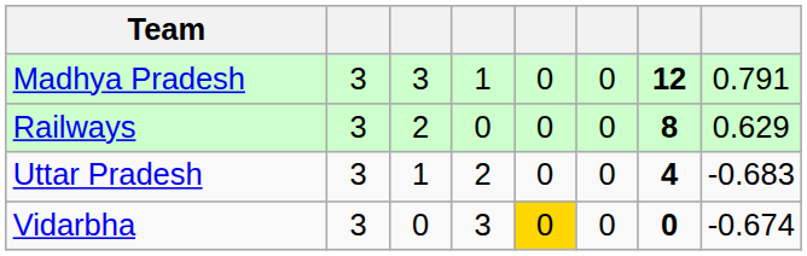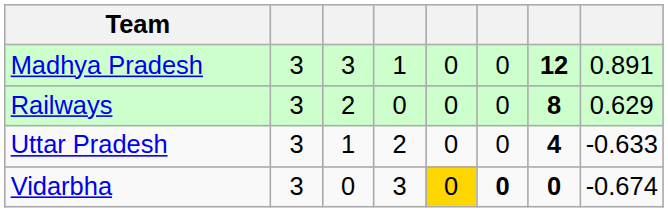Madhya Pradesh | column 8: 0.791 -> 0.891
Uttar Pradesh | column 8: -0.683 -> -0.633
Vidarbha | column 6: normal -> bold
